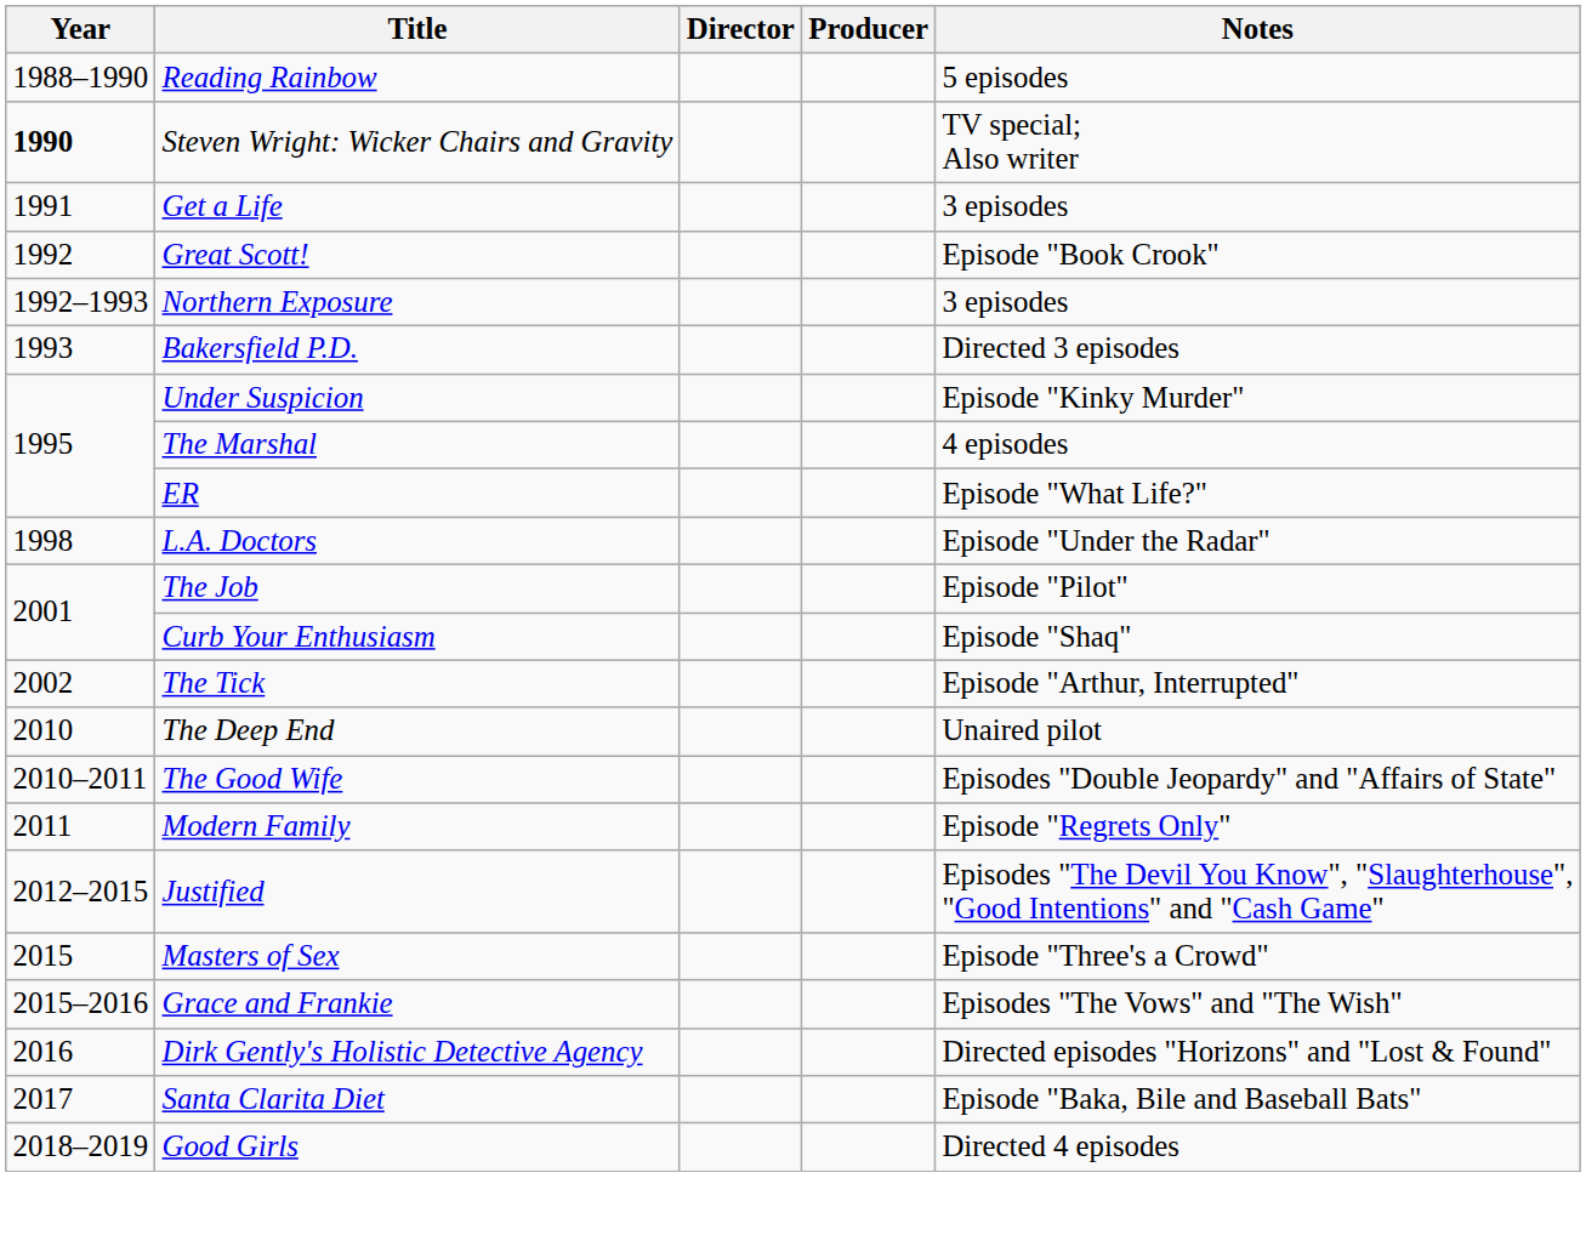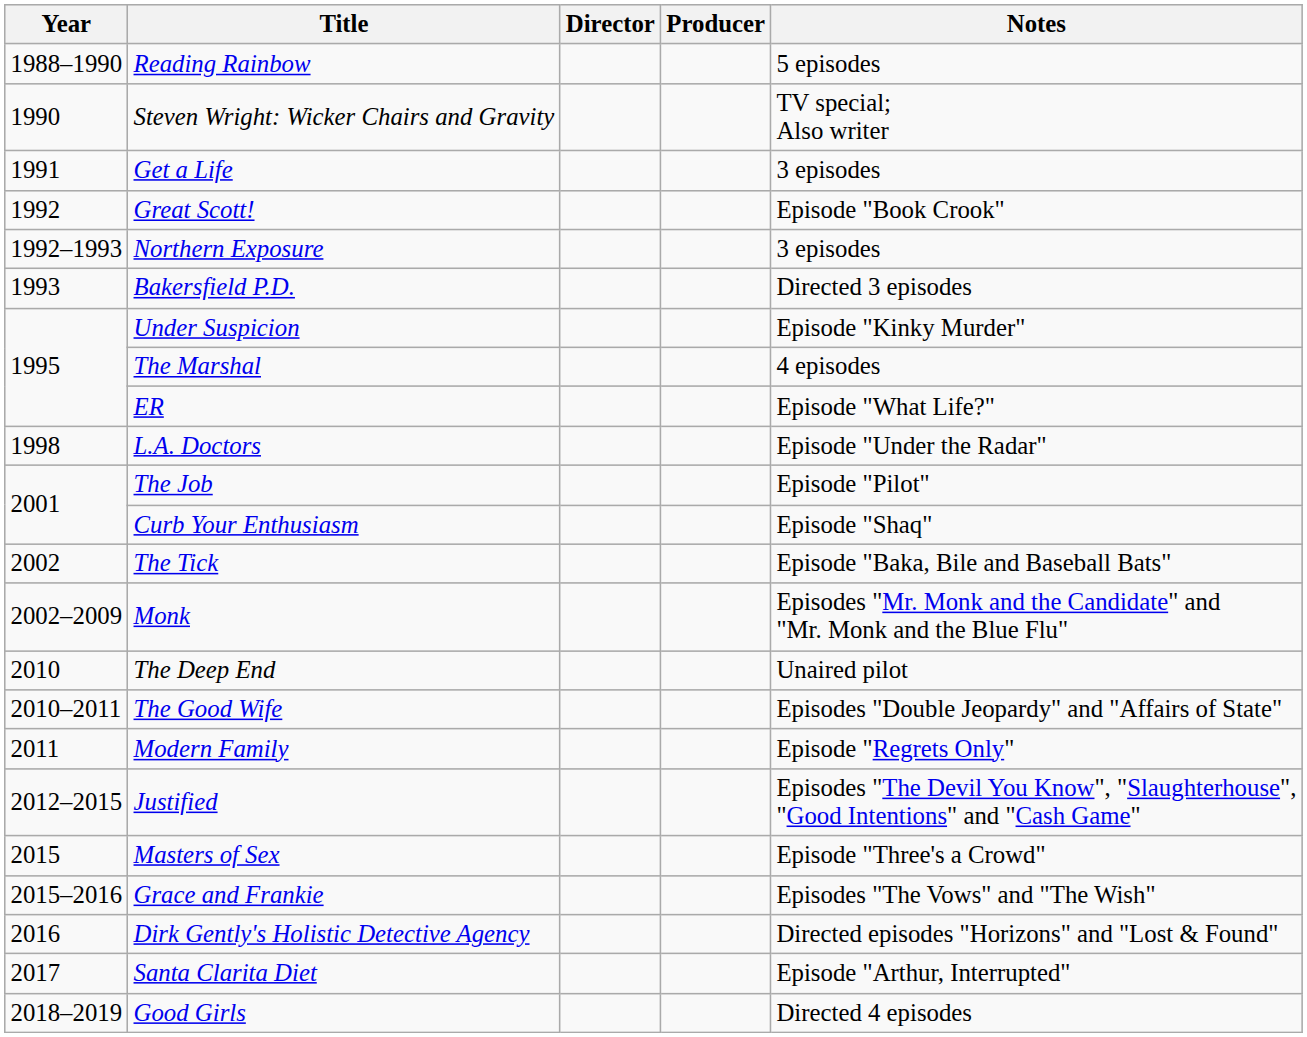Steven Wright: Wicker Chairs and Gravity | Year: bold -> normal
The Tick | Notes: Episode "Arthur, Interrupted" -> Episode "Baka, Bile and Baseball Bats"
+ row: 2002–2009 | Monk | Episodes "Mr. Monk and the Candidate" and "Mr. Monk and the Blue Flu"
Santa Clarita Diet | Notes: Episode "Baka, Bile and Baseball Bats" -> Episode "Arthur, Interrupted"
